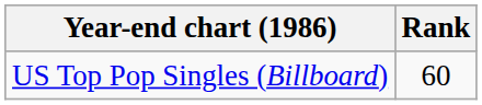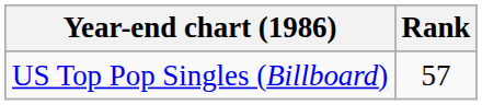US Top Pop Singles (Billboard) | Rank: 60 -> 57
